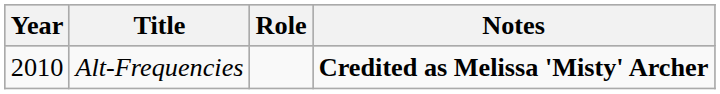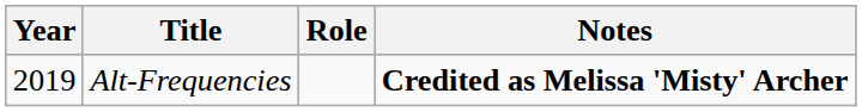Alt-Frequencies | Year: 2010 -> 2019
